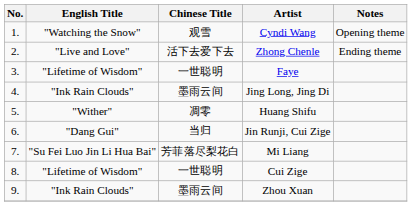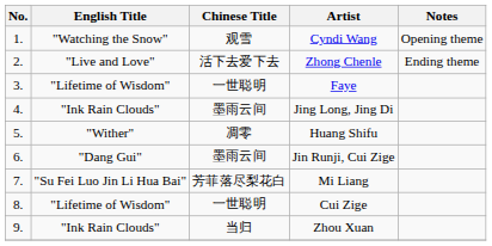Jin Runji, Cui Zige | Chinese Title: 当归 -> 墨雨云间
Zhou Xuan | Chinese Title: 墨雨云间 -> 当归
